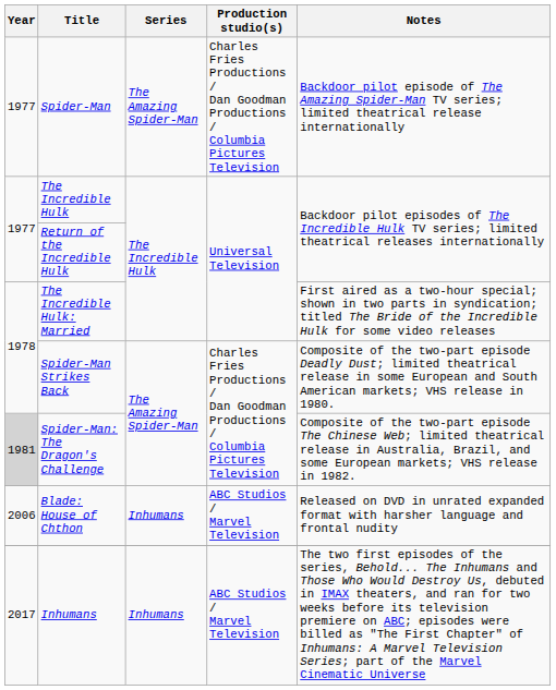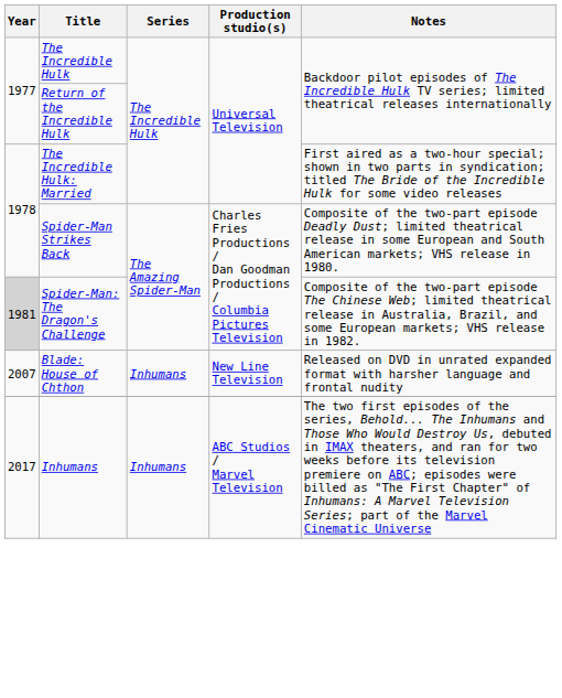- row: 1977 | Spider-Man | The Amazing Spider-Man | Charles Fries Productions / Dan Goodman Productions / Columbia Pictures Television | Backdoor pilot episode of The Amazing Spider-Man TV series; limited theatrical release internationally
Blade: House of Chthon | Year: 2006 -> 2007
Blade: House of Chthon | Production studio(s): ABC Studios / Marvel Television -> New Line Television
